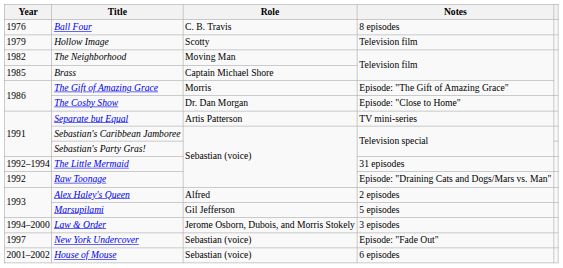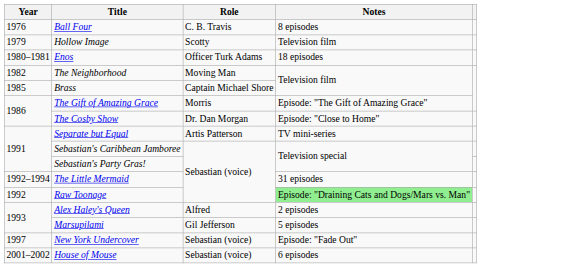+ row: 1980–1981 | Enos | Officer Turk Adams | 18 episodes
Raw Toonage | Notes: no background -> lightgreen background
- row: 1994–2000 | Law & Order | Jerome Osborn, Dubois, and Morris Stokely | 3 episodes
